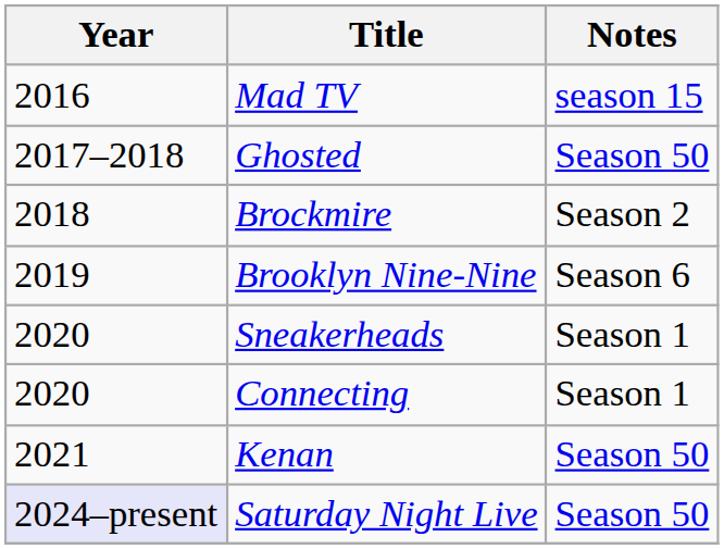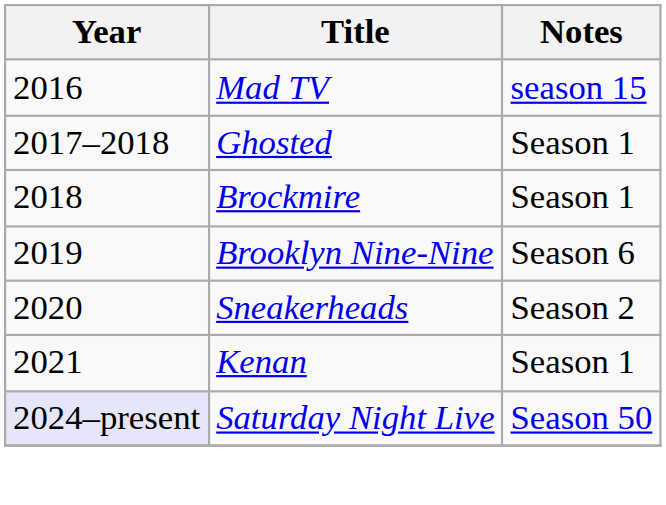Ghosted | Notes: Season 50 -> Season 1
Brockmire | Notes: Season 2 -> Season 1
Sneakerheads | Notes: Season 1 -> Season 2
- row: 2020 | Connecting | Season 1
Kenan | Notes: Season 50 -> Season 1
